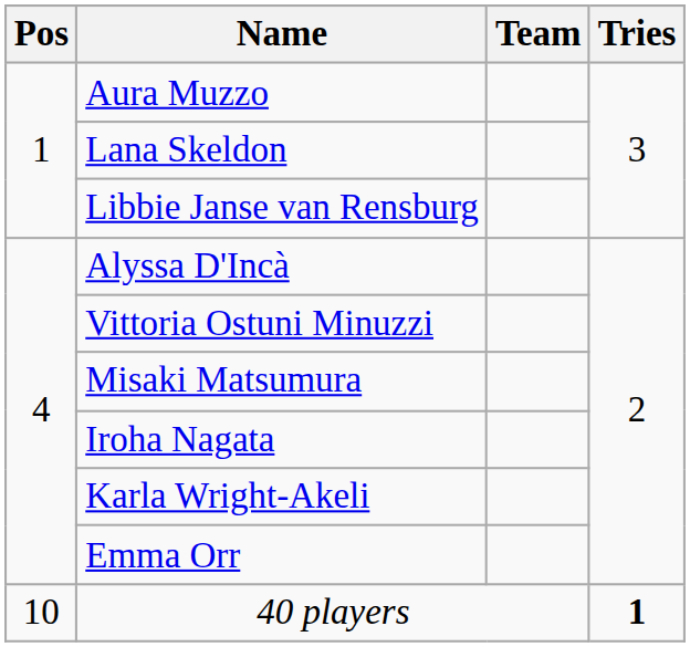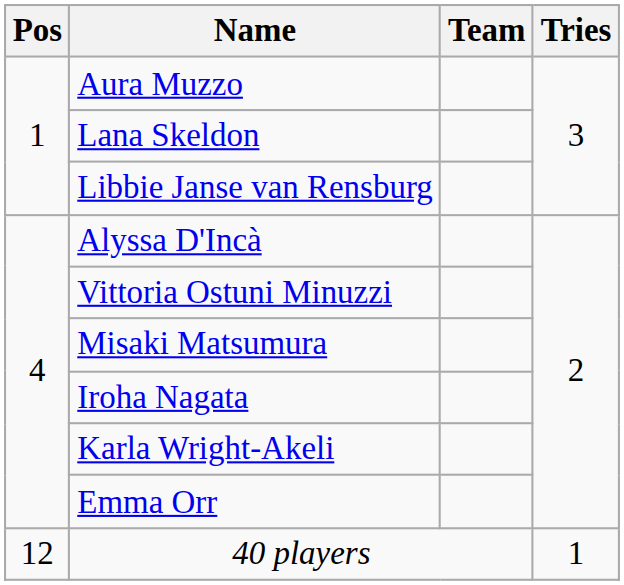40 players | Pos: 10 -> 12
40 players | Tries: bold -> normal
